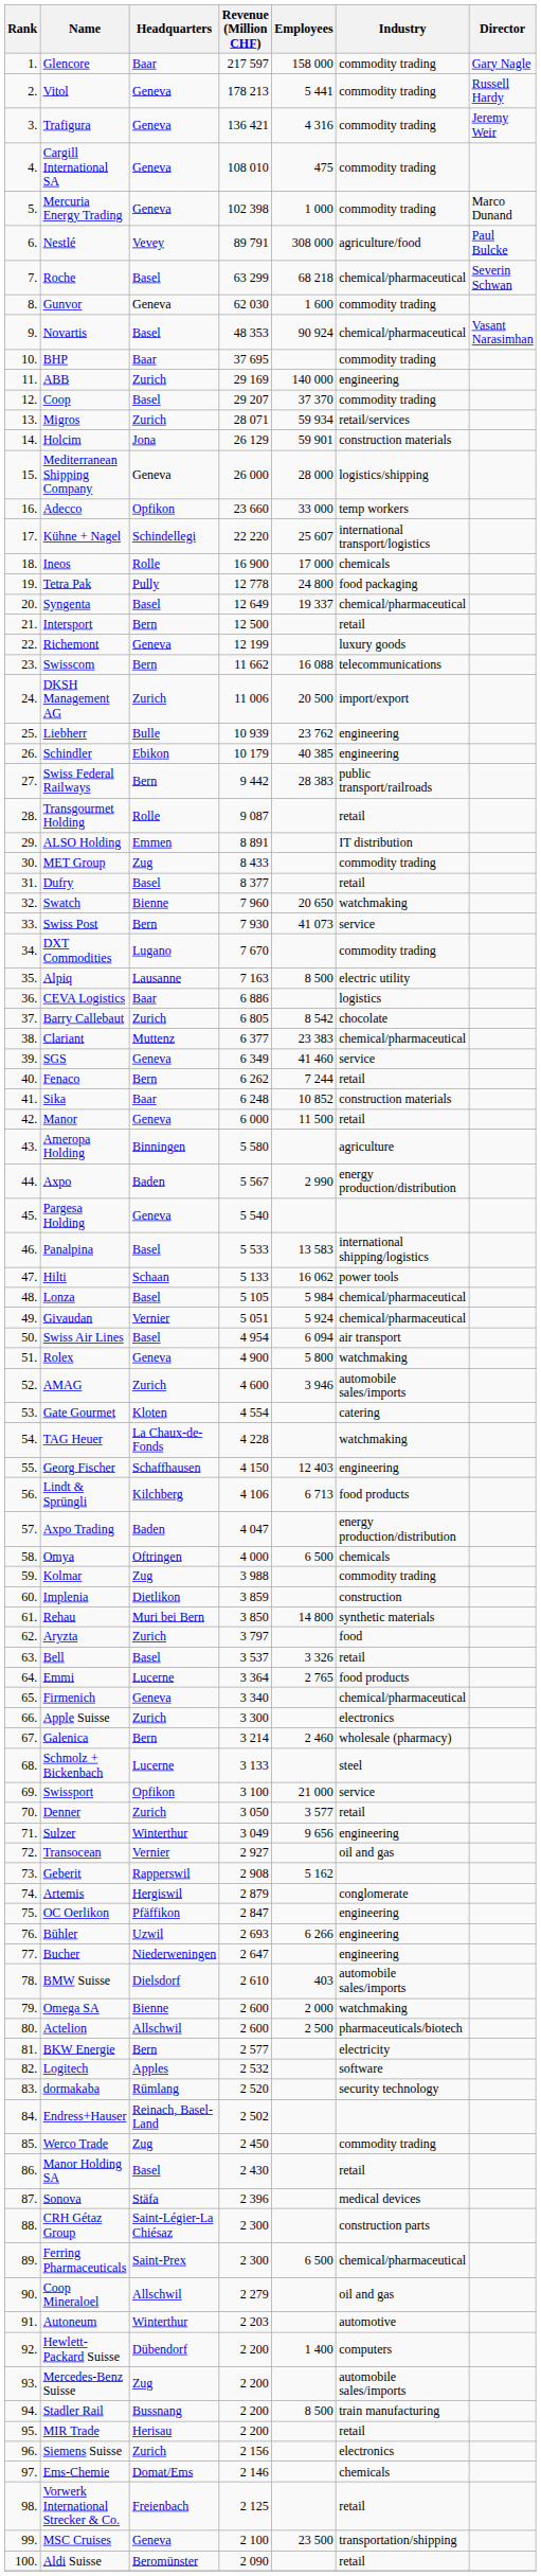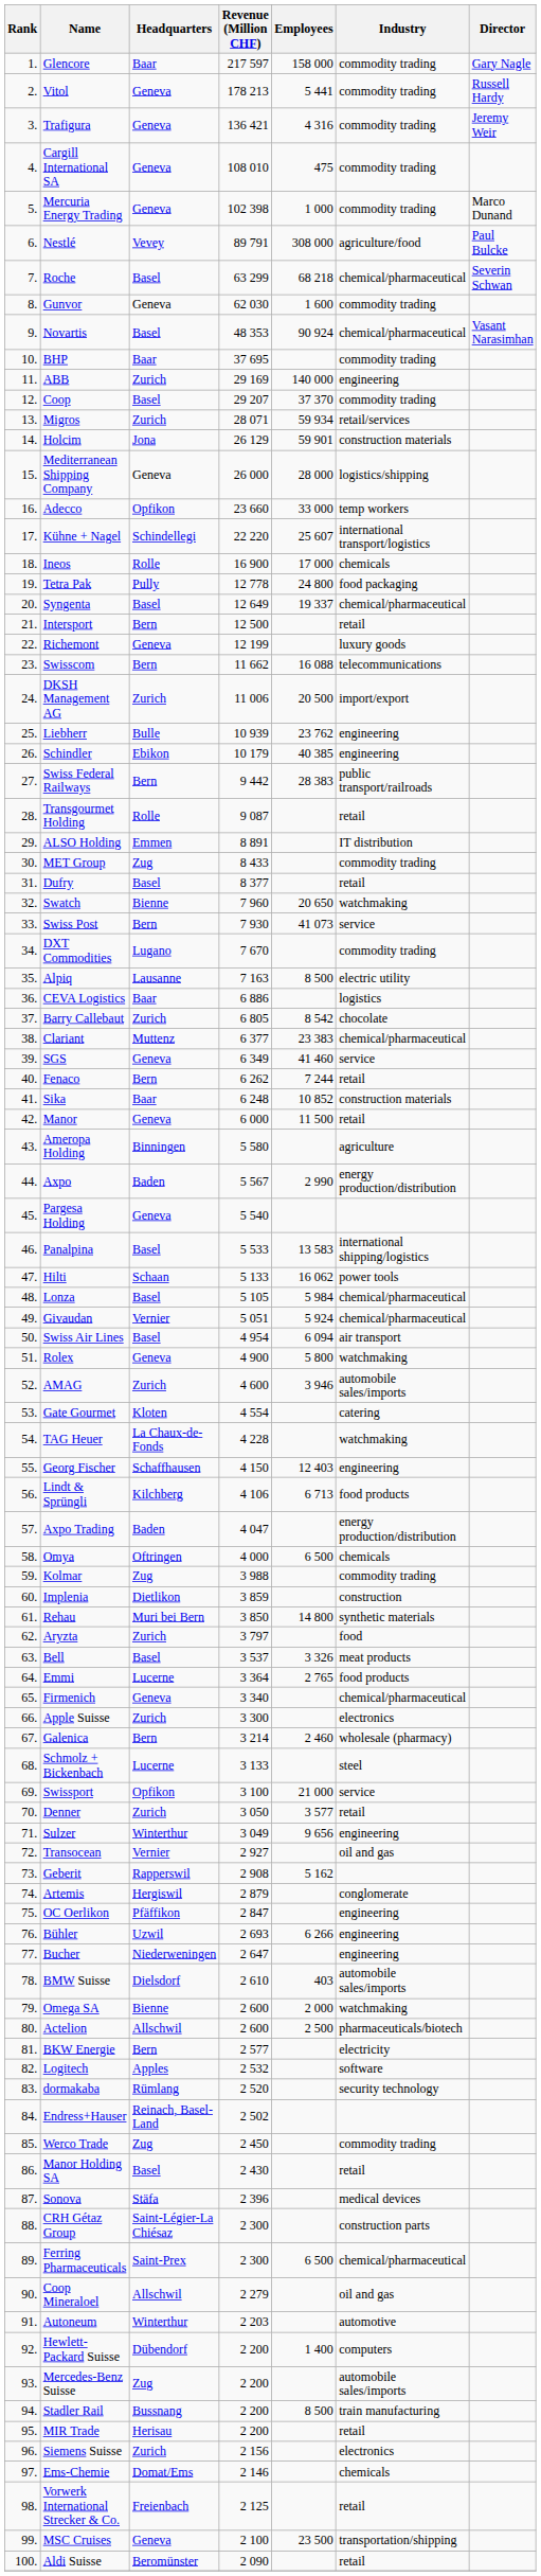Bell | Industry: retail -> meat products
